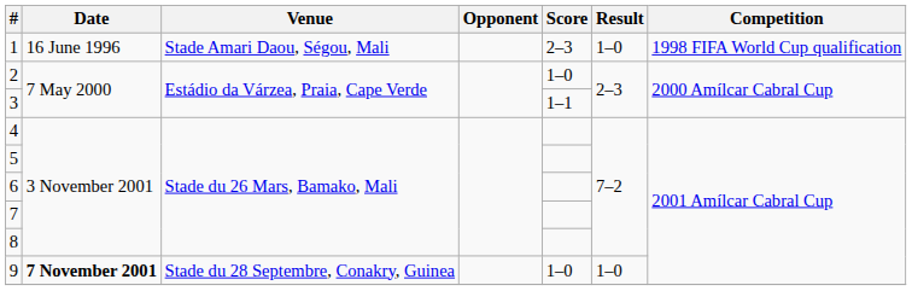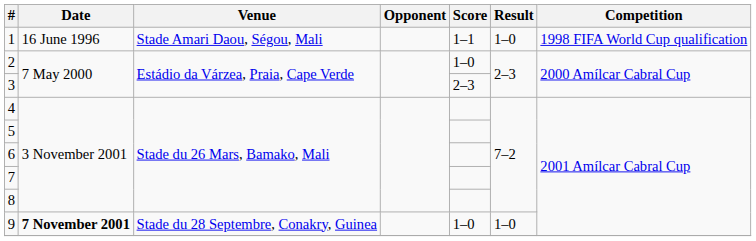1 | Score: 2–3 -> 1–1
3 | Score: 1–1 -> 2–3
